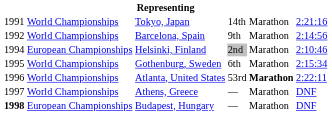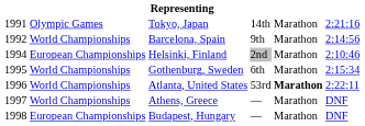Tokyo, Japan | column 2: World Championships -> Olympic Games
Budapest, Hungary | column 1: bold -> normal
